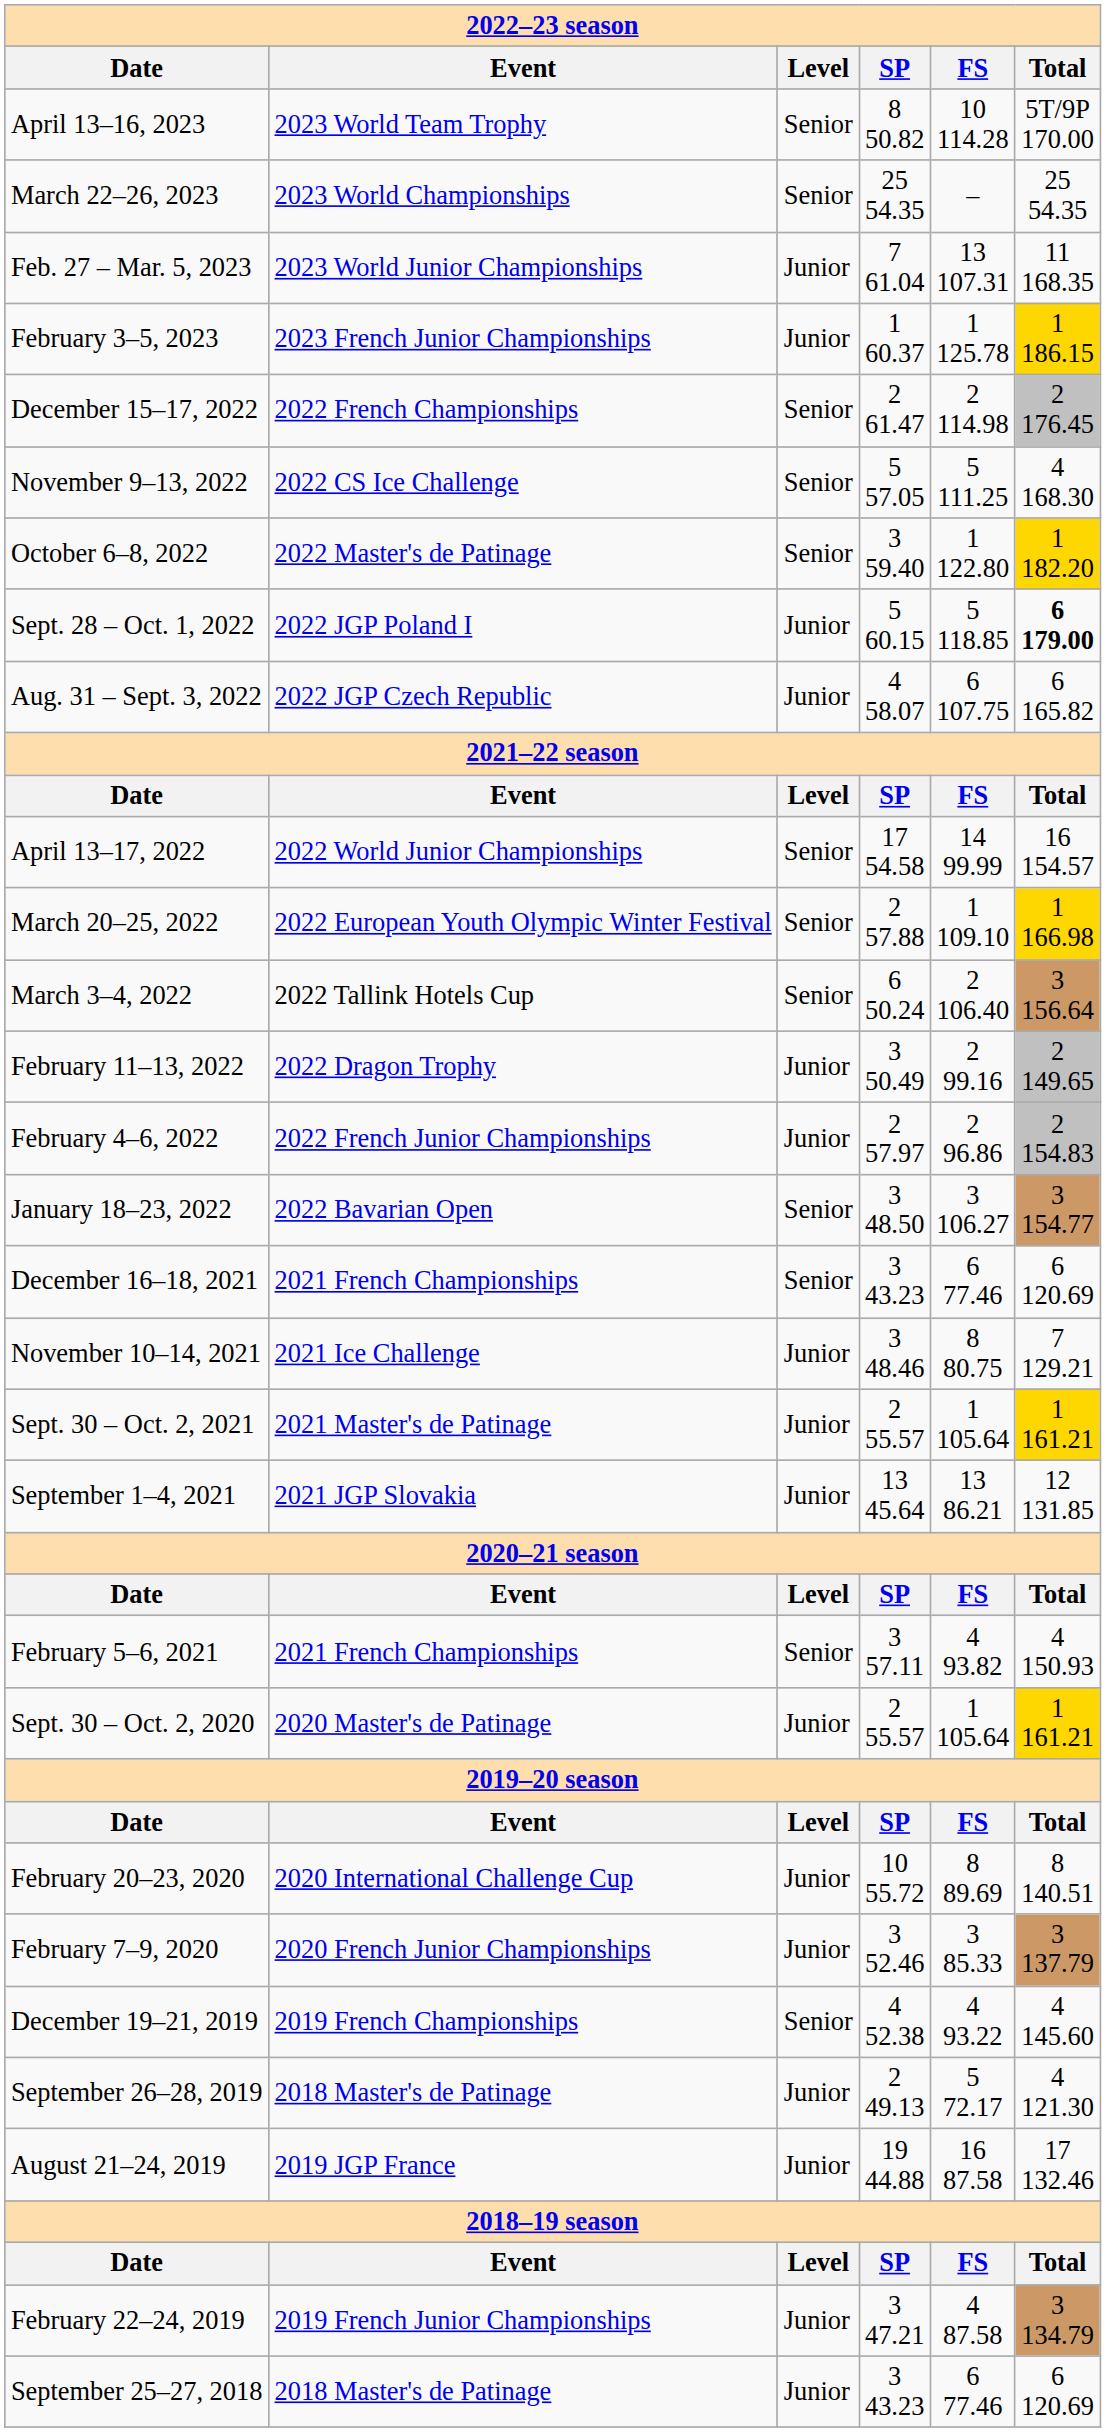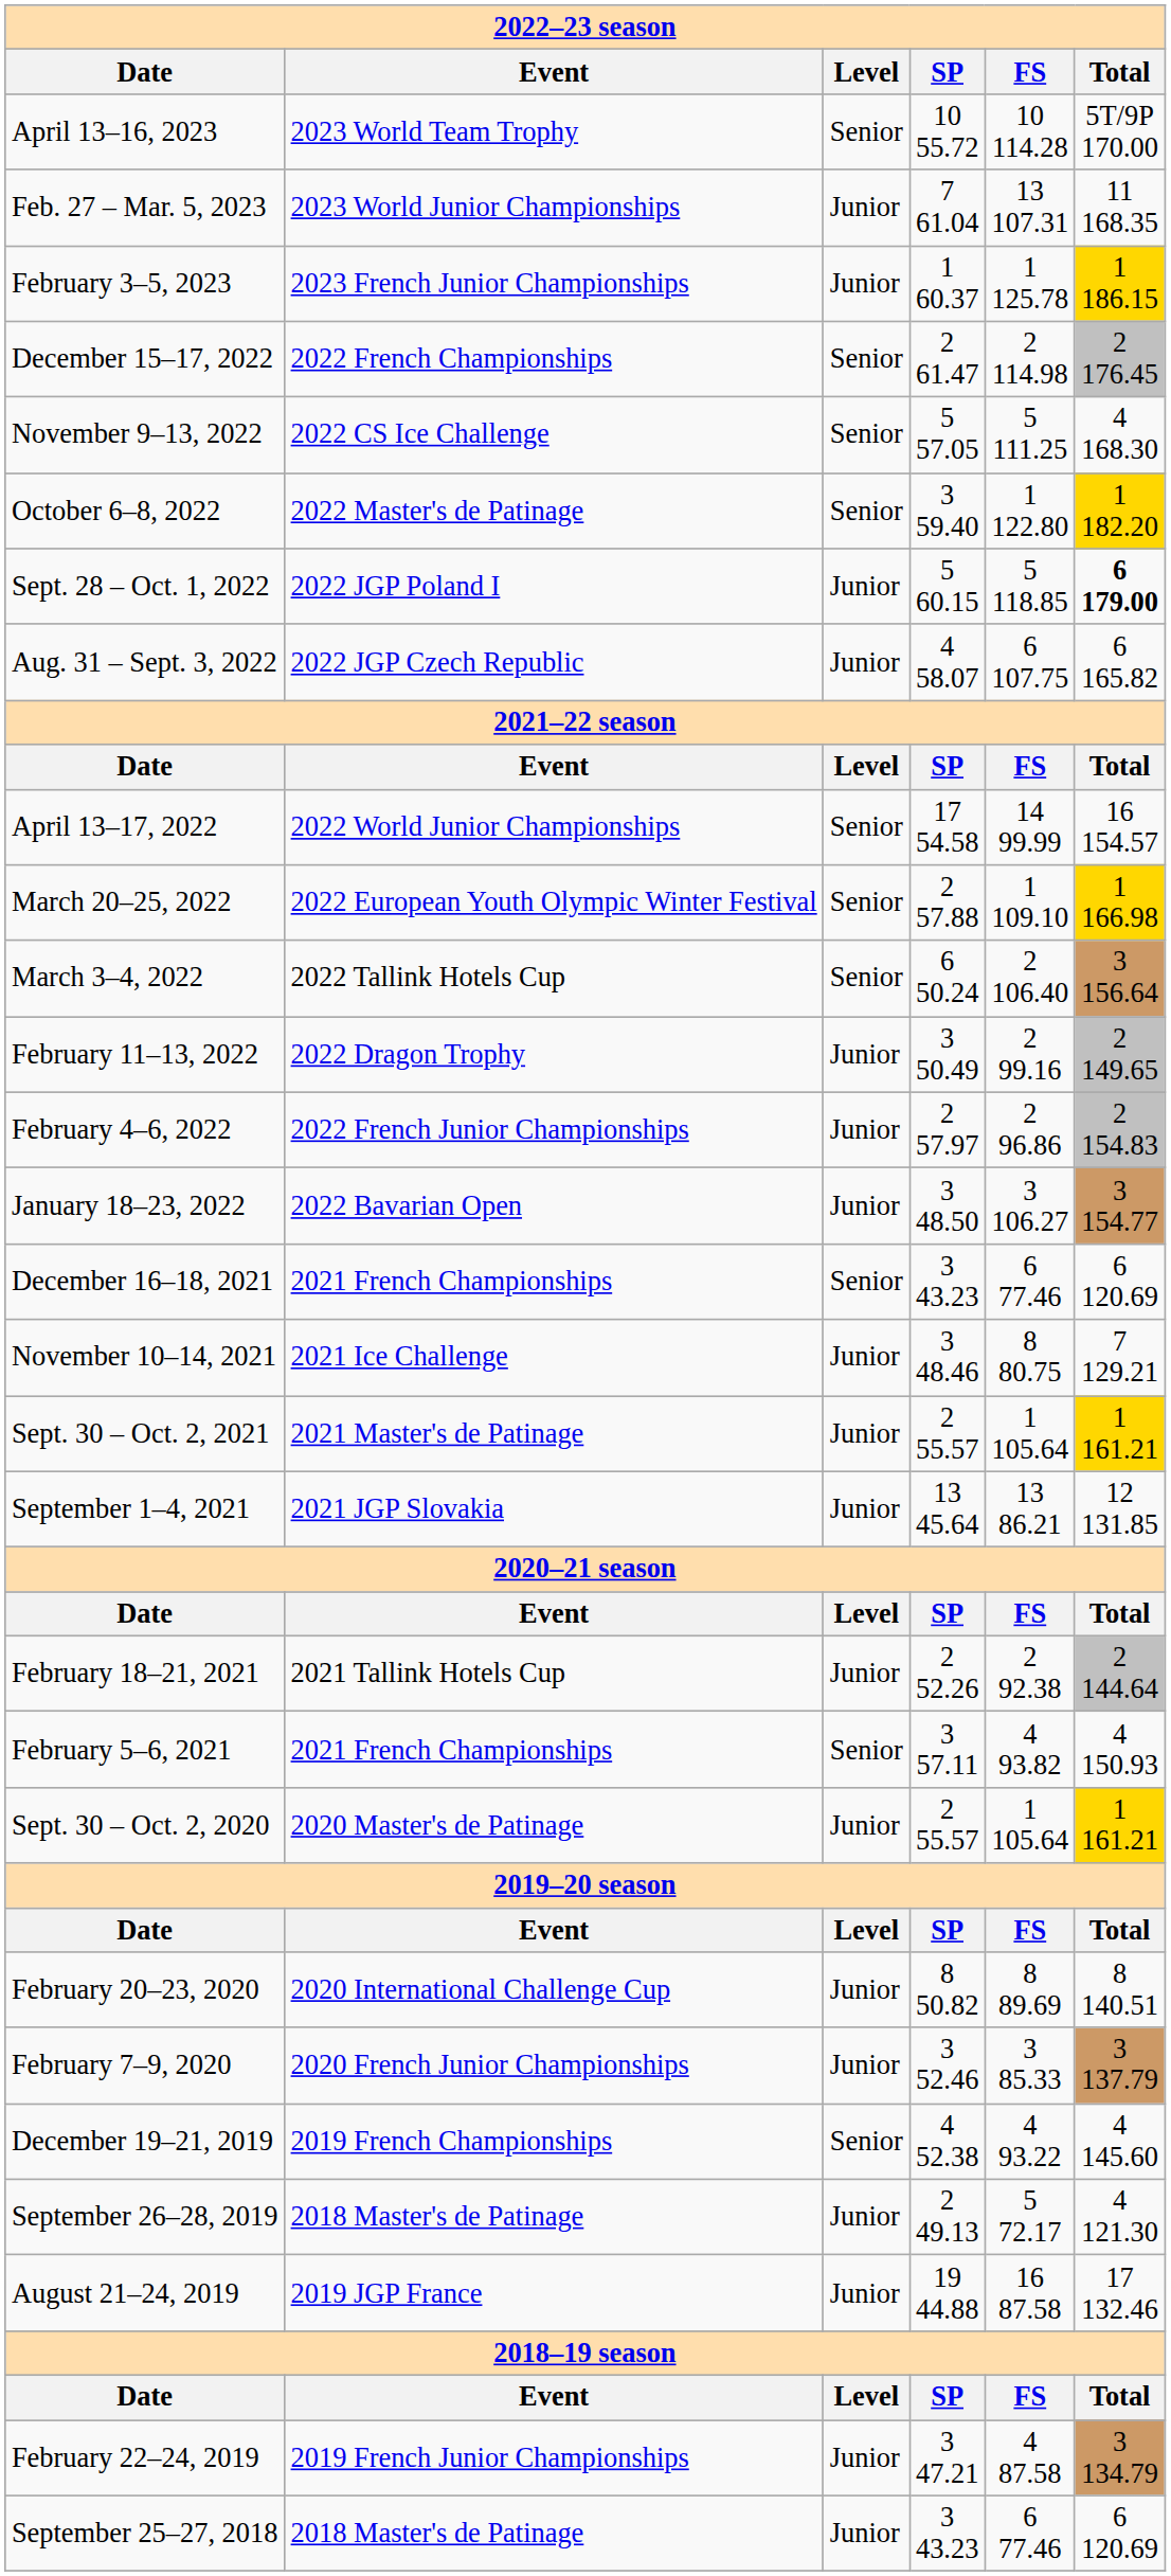April 13–16, 2023 | SP: 8 50.82 -> 10 55.72
- row: March 22–26, 2023 | 2023 World Championships | Senior | 25 54.35 | – | 25 54.35
January 18–23, 2022 | Level: Senior -> Junior
+ row: February 18–21, 2021 | 2021 Tallink Hotels Cup | Junior | 2 52.26 | 2 92.38 | 2 144.64
February 20–23, 2020 | SP: 10 55.72 -> 8 50.82
